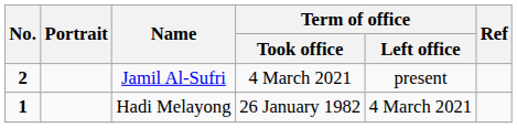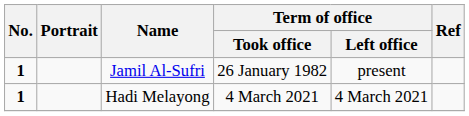Jamil Al-Sufri | No.: 2 -> 1
Jamil Al-Sufri | Term of office / Took office: 4 March 2021 -> 26 January 1982
Hadi Melayong | Term of office / Took office: 26 January 1982 -> 4 March 2021
